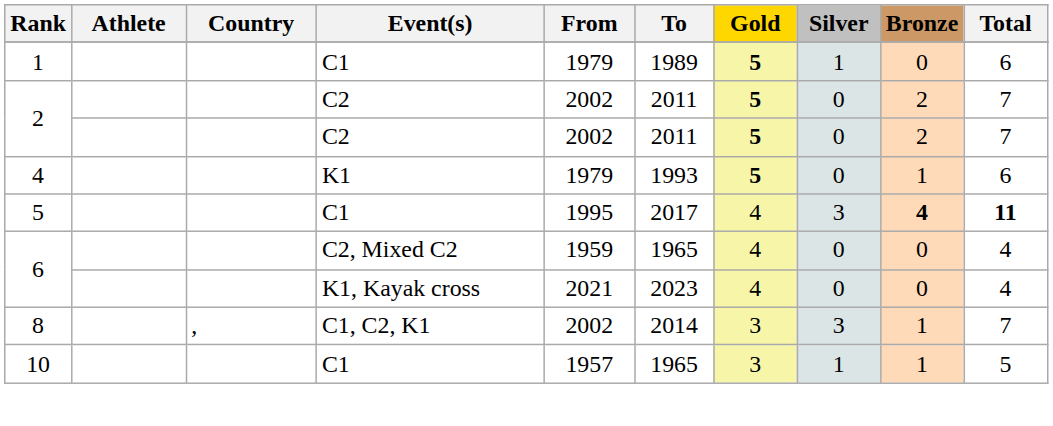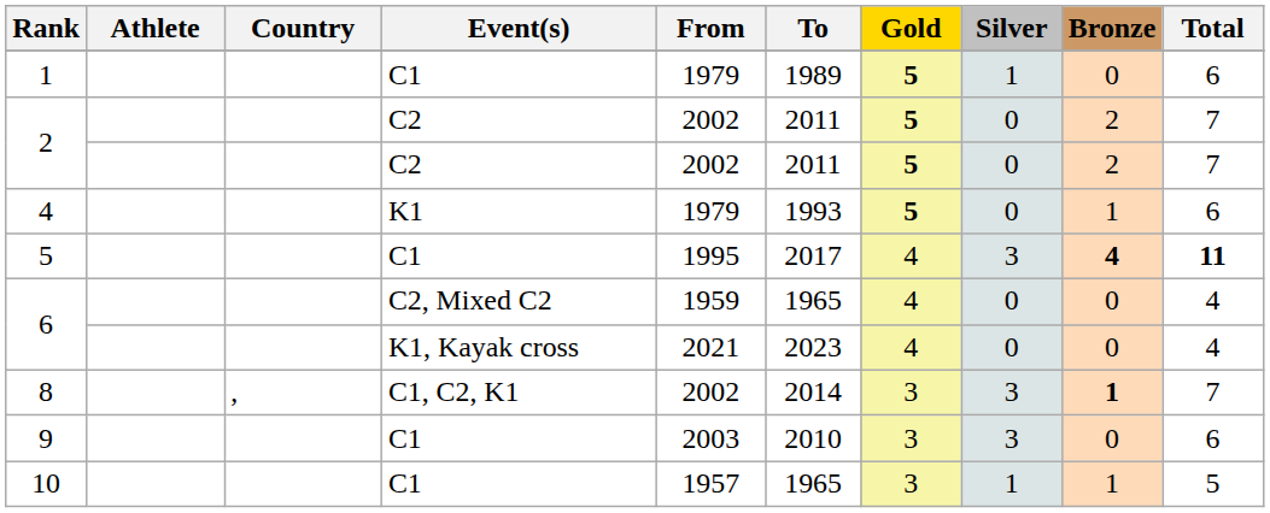8 | Bronze: normal -> bold
+ row: 9 | C1 | 2003 | 2010 | 3 | 3 | 0 | 6
